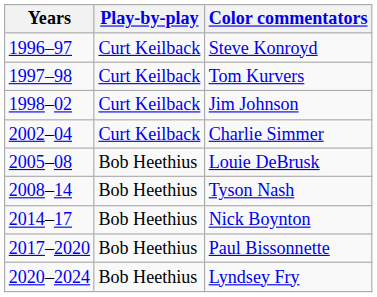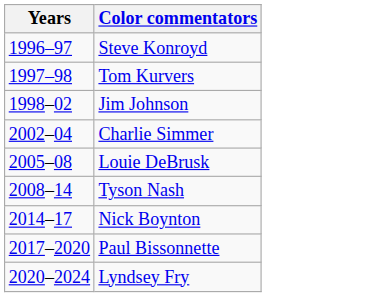- column: Play-by-play | Curt Keilback | Curt Keilback | Curt Keilback | Curt Keilback | Bob Heethius | Bob Heethius | Bob Heethius | Bob Heethius | Bob Heethius
